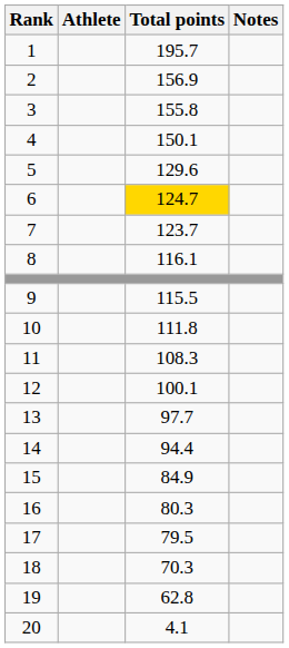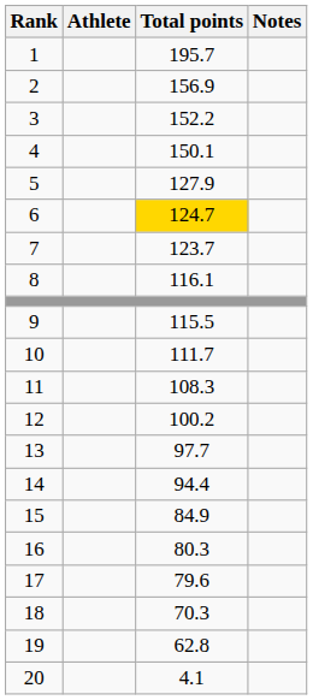3 | Total points: 155.8 -> 152.2
5 | Total points: 129.6 -> 127.9
10 | Total points: 111.8 -> 111.7
12 | Total points: 100.1 -> 100.2
17 | Total points: 79.5 -> 79.6
